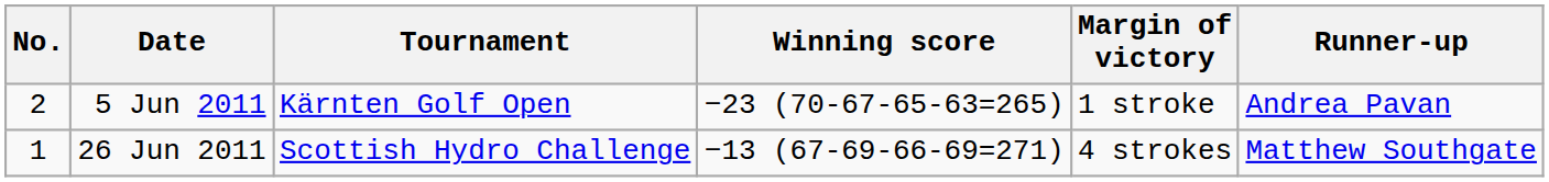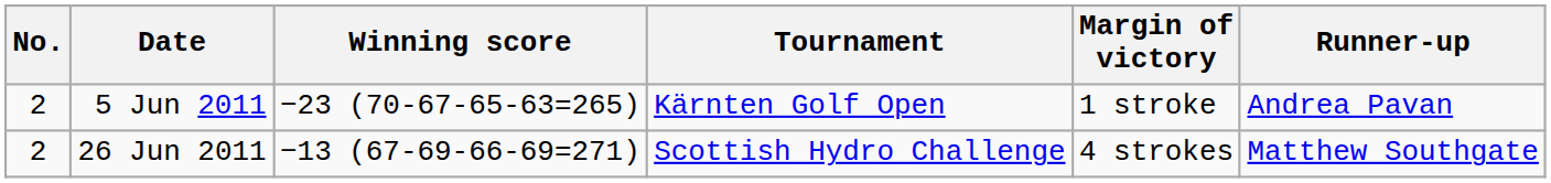columns swapped: Tournament <-> Winning score
26 Jun 2011 | No.: 1 -> 2
